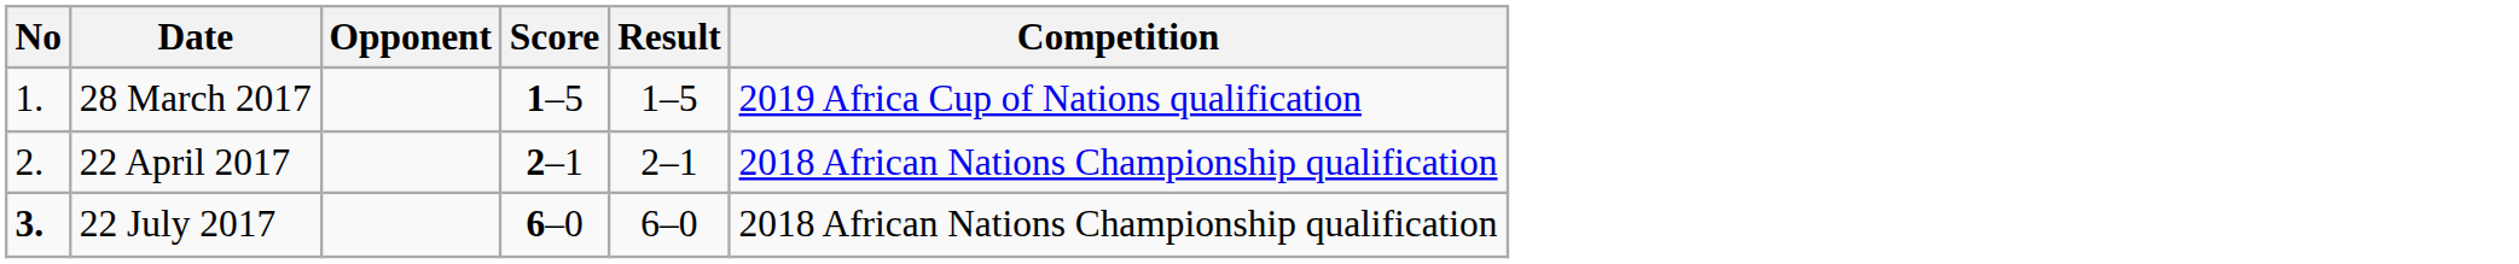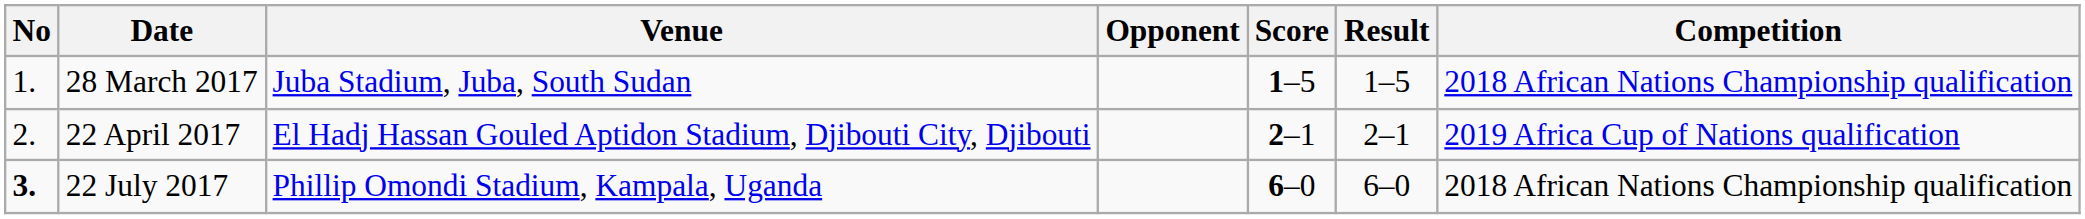+ column: Venue | Juba Stadium, Juba, South Sudan | El Hadj Hassan Gouled Aptidon Stadium, Djibouti City, Djibouti | Phillip Omondi Stadium, Kampala, Uganda
28 March 2017 | Competition: 2019 Africa Cup of Nations qualification -> 2018 African Nations Championship qualification
22 April 2017 | Competition: 2018 African Nations Championship qualification -> 2019 Africa Cup of Nations qualification
